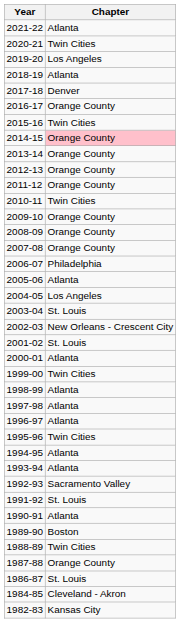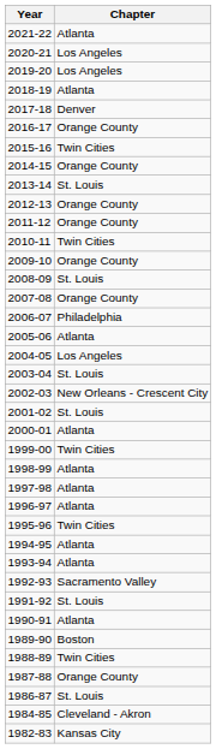2020-21 | Chapter: Twin Cities -> Los Angeles
2014-15 | Chapter: pink background -> no background
2013-14 | Chapter: Orange County -> St. Louis
2008-09 | Chapter: Orange County -> St. Louis
